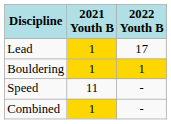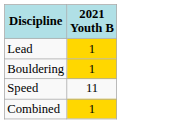- column: 2022 Youth B | 17 | 1 | - | -
